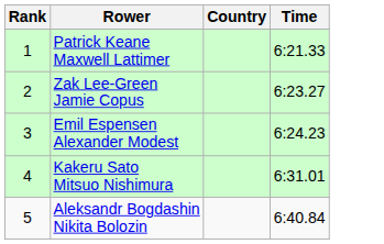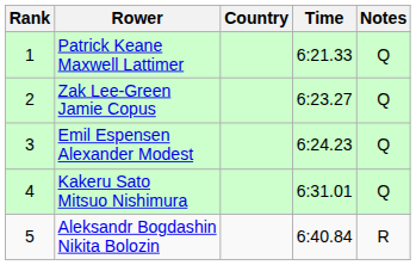+ column: Notes | Q | Q | Q | Q | R
